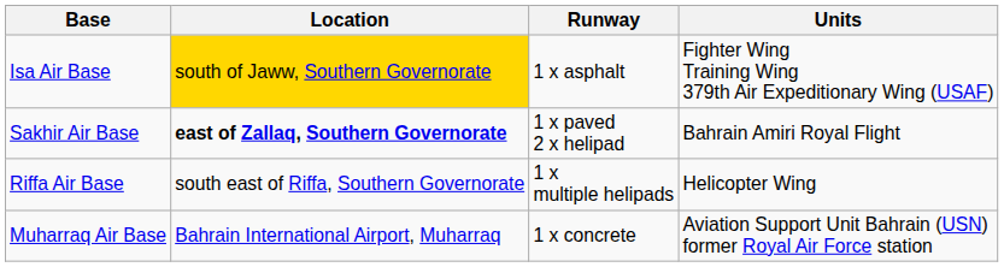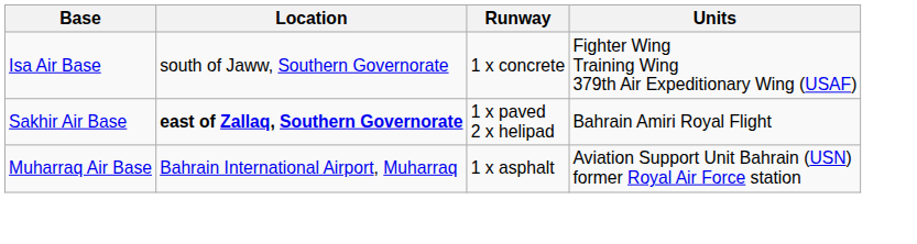Isa Air Base | Location: gold background -> no background
Isa Air Base | Runway: 1 x asphalt -> 1 x concrete
- row: Riffa Air Base | south east of Riffa, Southern Governorate | 1 x multiple helipads | Helicopter Wing
Muharraq Air Base | Runway: 1 x concrete -> 1 x asphalt
